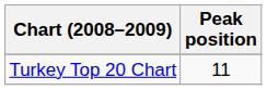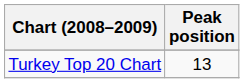Turkey Top 20 Chart | Peak position: 11 -> 13
